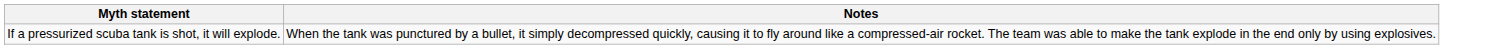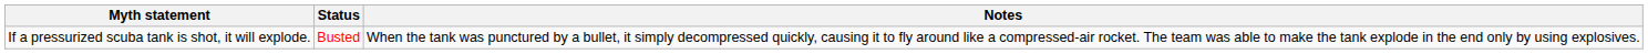+ column: Status | Busted
